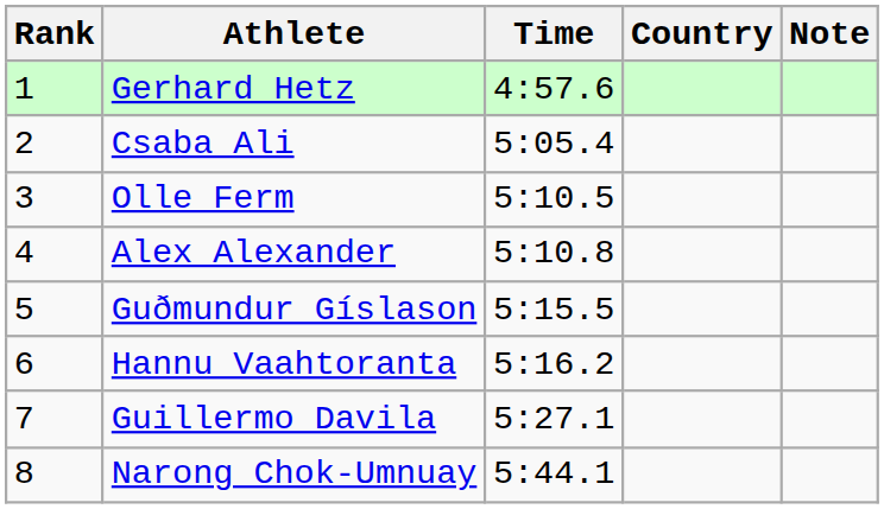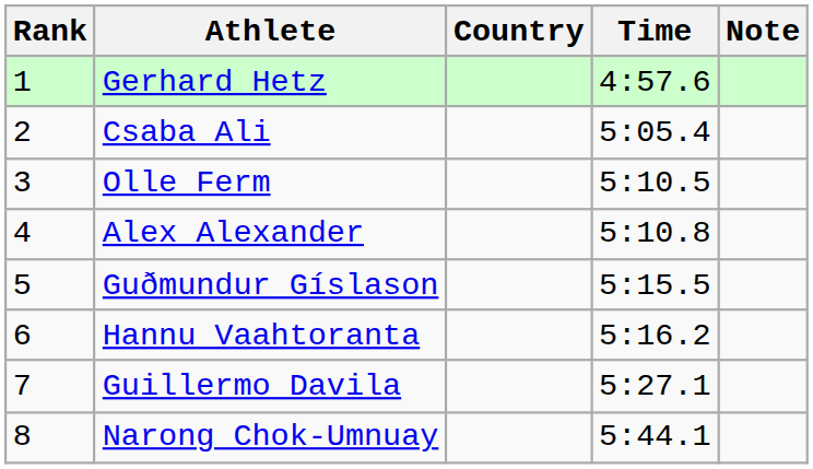columns swapped: Country <-> Time
